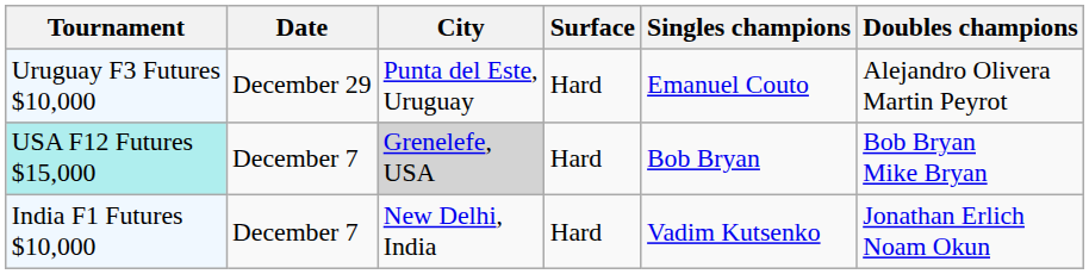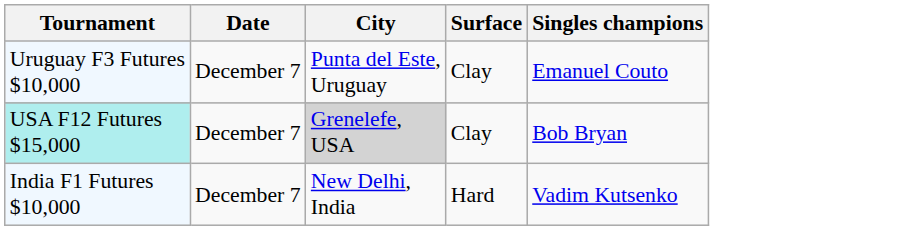- column: Doubles champions | Alejandro Olivera Martin Peyrot | Bob Bryan Mike Bryan | Jonathan Erlich Noam Okun
Uruguay F3 Futures $10,000 | Date: December 29 -> December 7
Uruguay F3 Futures $10,000 | Surface: Hard -> Clay
USA F12 Futures $15,000 | Surface: Hard -> Clay
